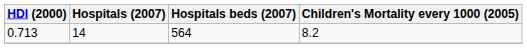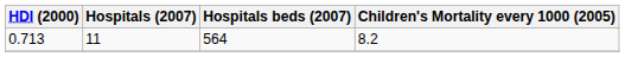0.713 | Hospitals (2007): 14 -> 11
